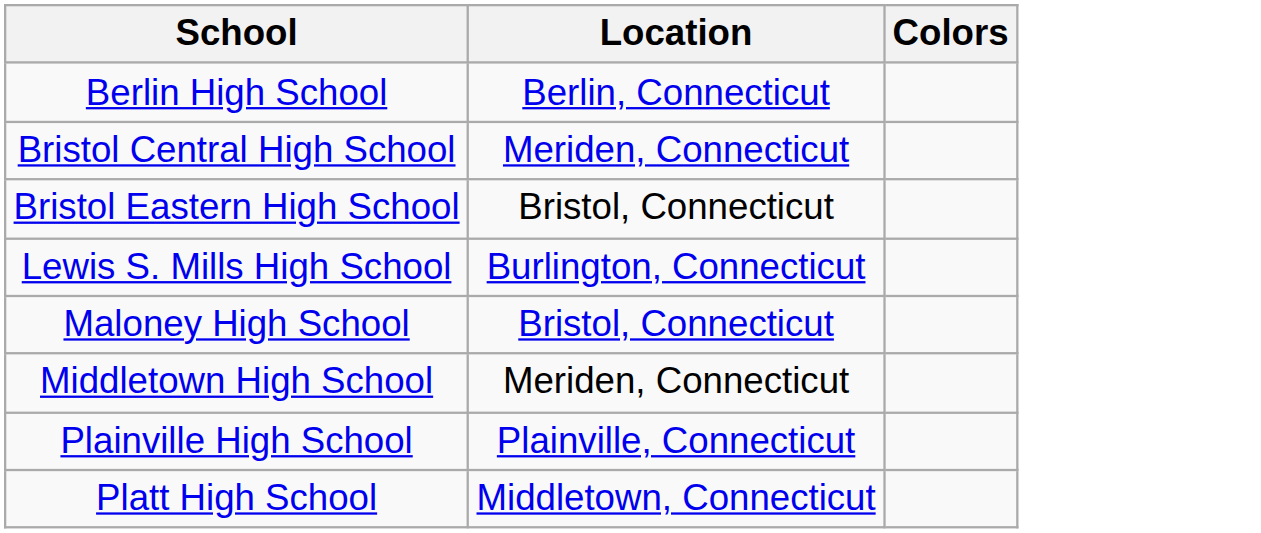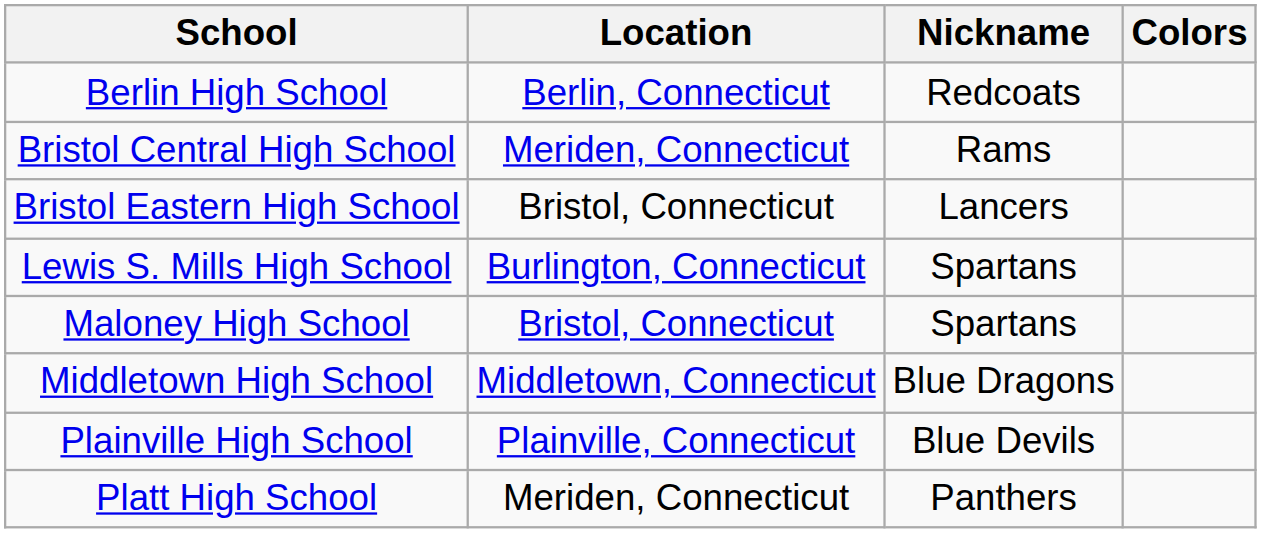+ column: Nickname | Redcoats | Rams | Lancers | Spartans | Spartans | Blue Dragons | Blue Devils | Panthers
Middletown High School | Location: Meriden, Connecticut -> Middletown, Connecticut
Platt High School | Location: Middletown, Connecticut -> Meriden, Connecticut
